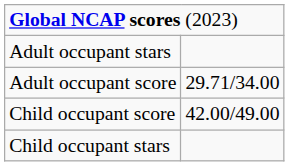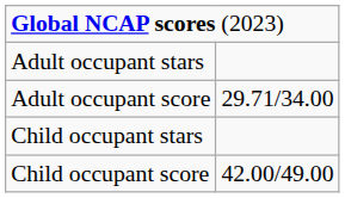rows swapped: Child occupant stars <-> Child occupant score
